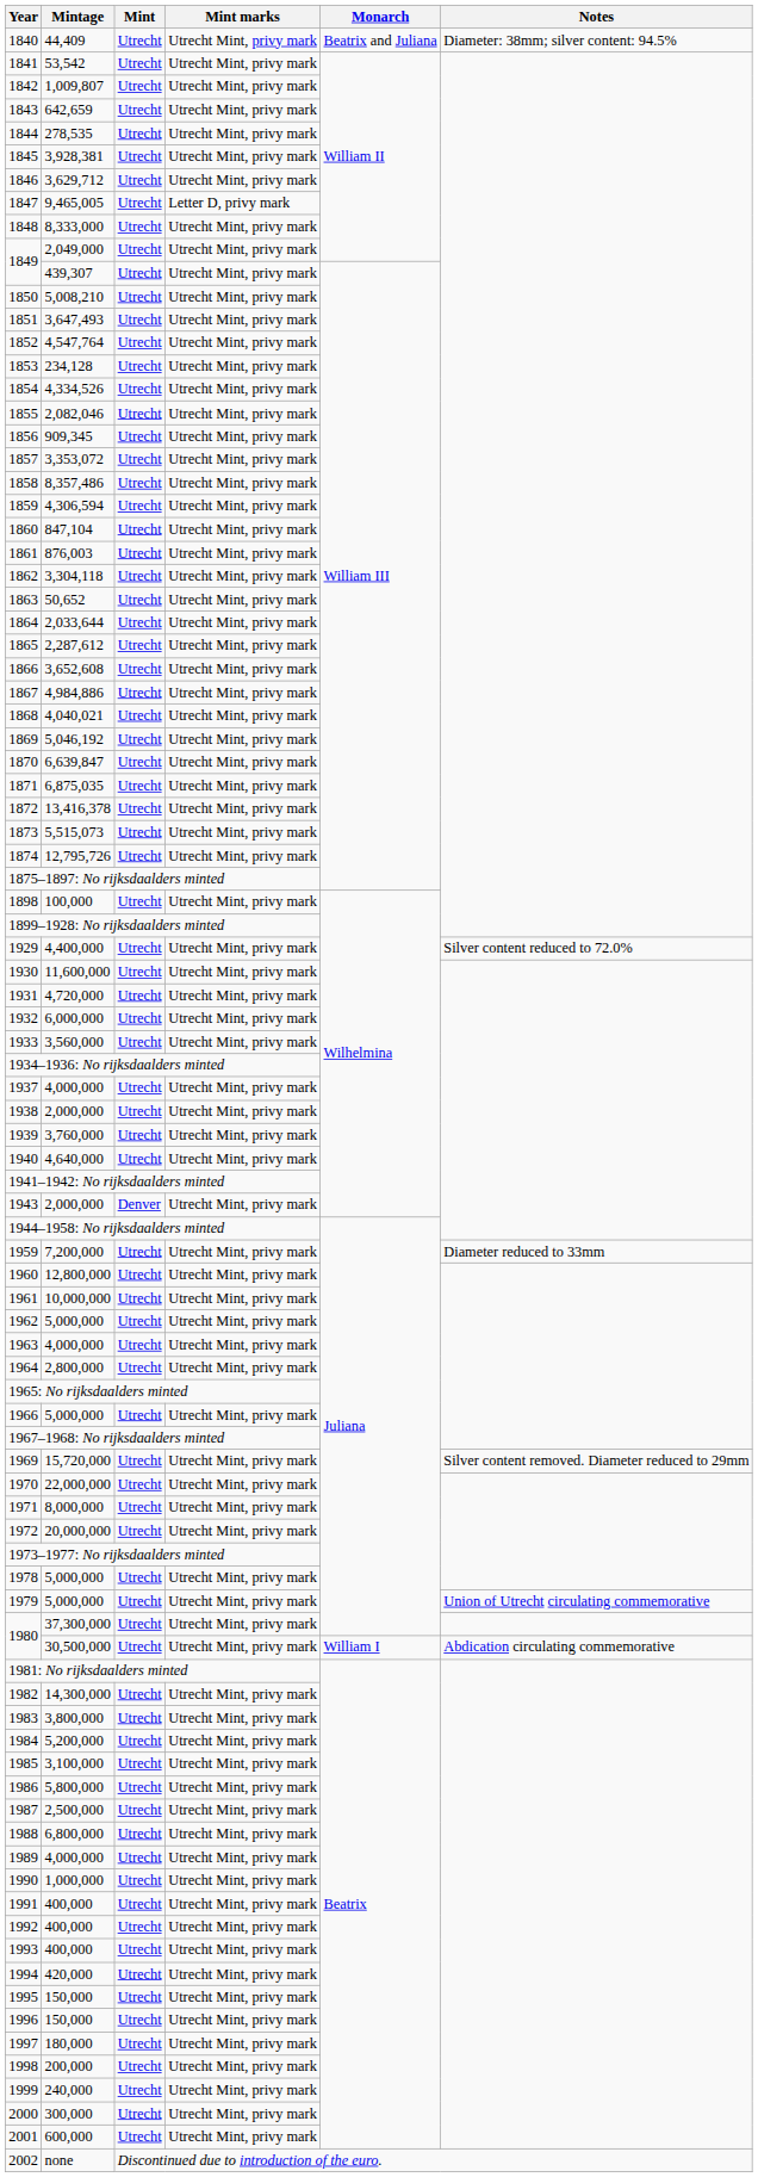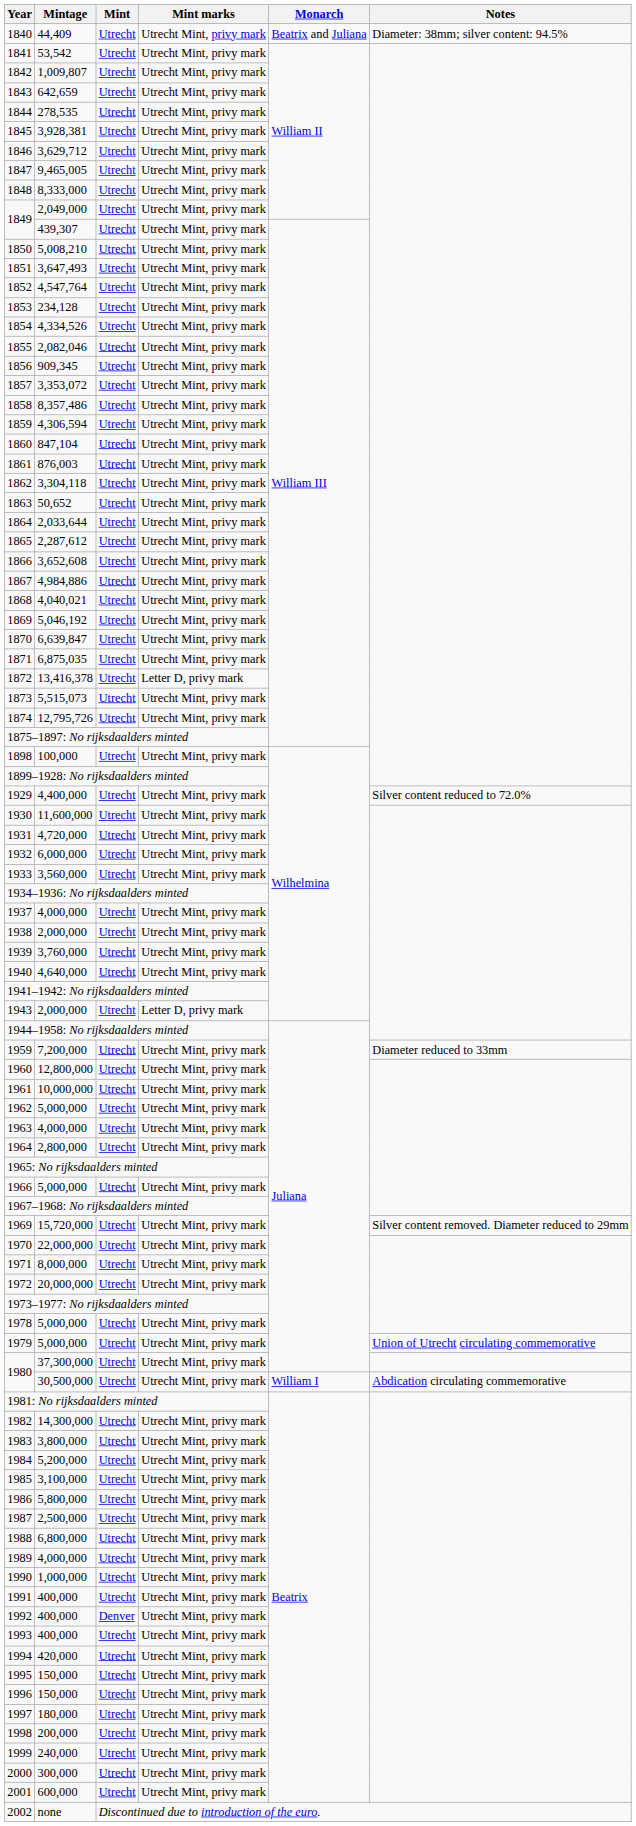1847 | Mint marks: Letter D, privy mark -> Utrecht Mint, privy mark
1872 | Mint marks: Utrecht Mint, privy mark -> Letter D, privy mark
1943 | Mint: Denver -> Utrecht
1943 | Mint marks: Utrecht Mint, privy mark -> Letter D, privy mark
1992 | Mint: Utrecht -> Denver
